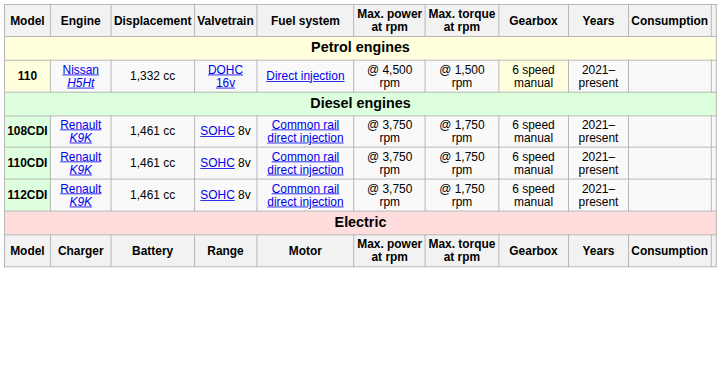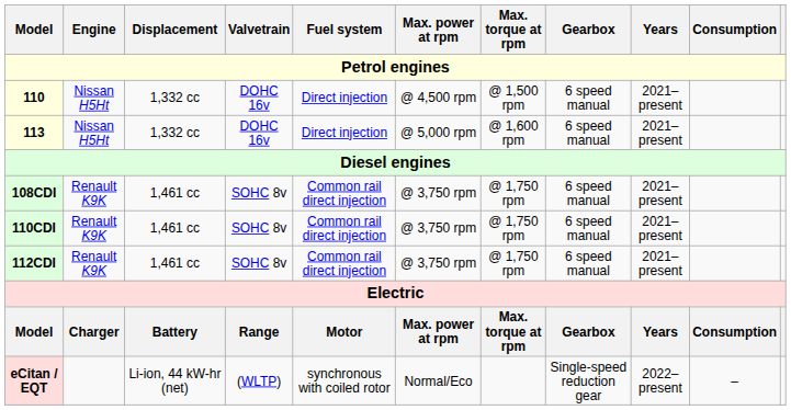110 | Gearbox: lightyellow background -> no background
+ row: 113 | Nissan H5Ht | 1,332 cc | DOHC 16v | Direct injection | @ 5,000 rpm | @ 1,600 rpm | 6 speed manual | 2021–present
+ row: eCitan / EQT | Li-ion, 44 kW-hr (net) | (WLTP) | synchronous with coiled rotor | Normal/Eco | Single-speed reduction gear | 2022–present | –
